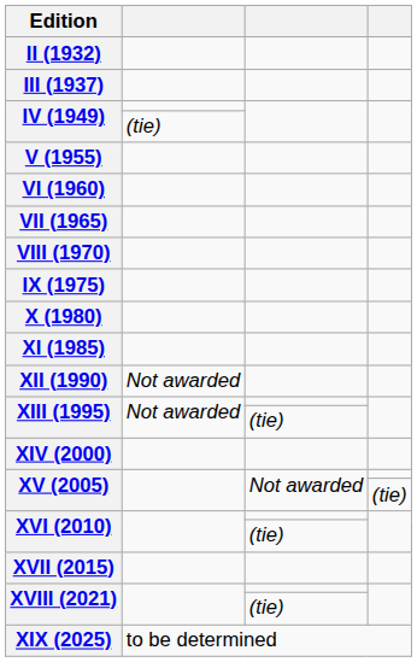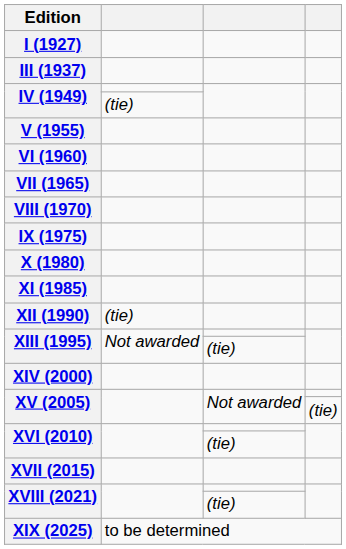+ row: I (1927)
- row: II (1932)
XII (1990) | column 2: Not awarded -> (tie)
